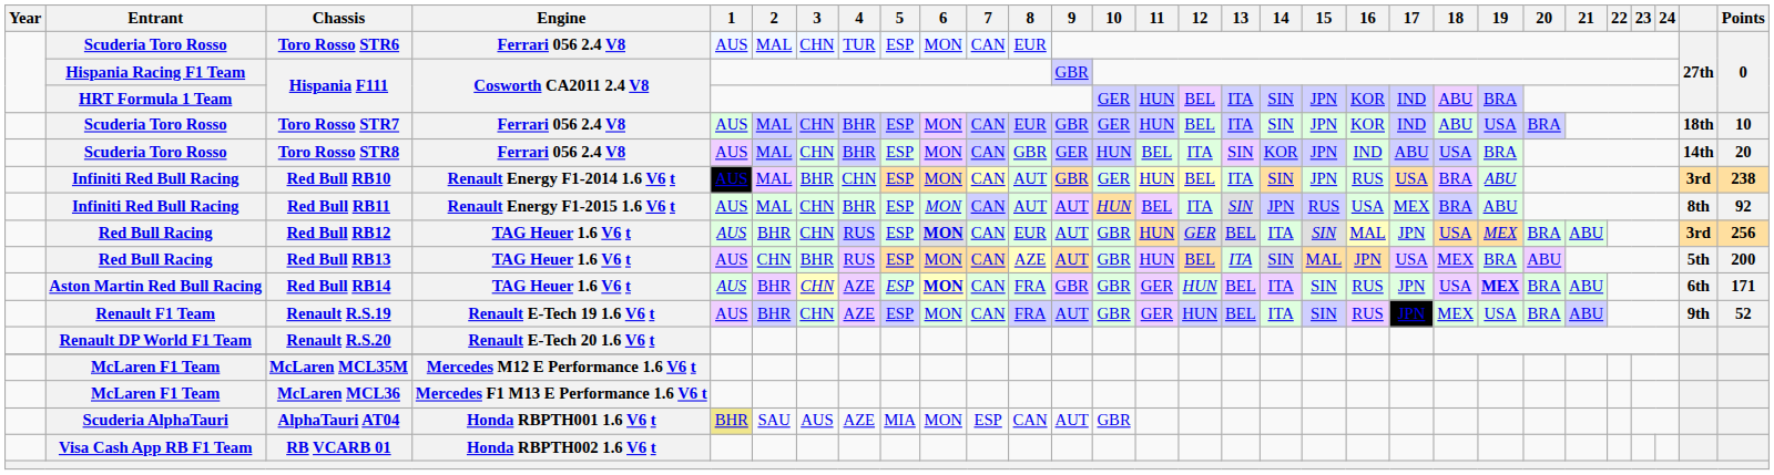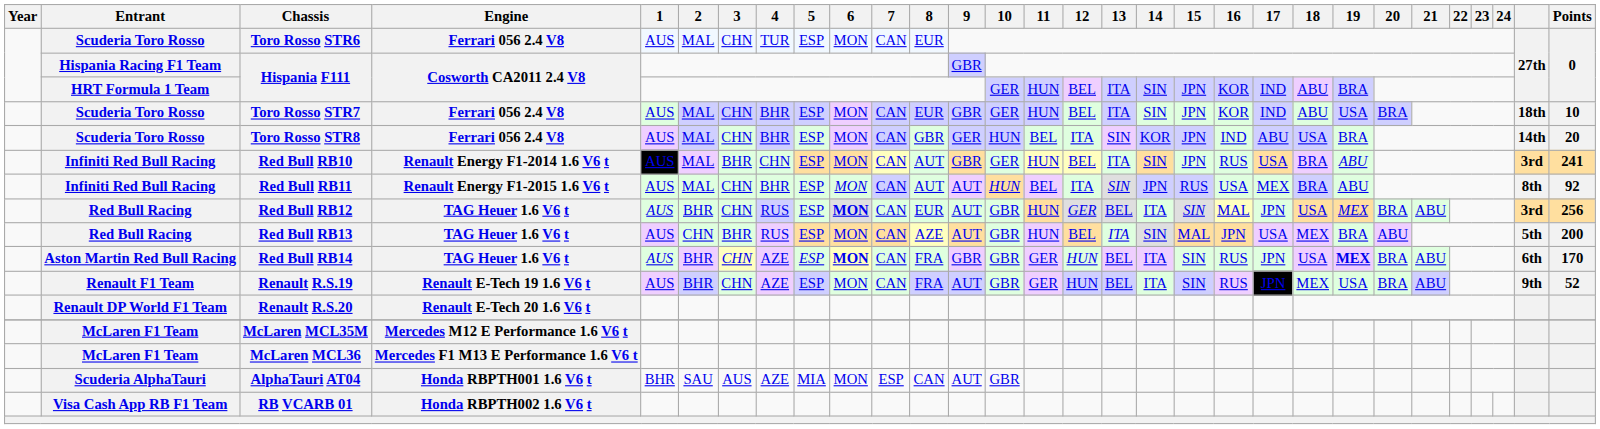Red Bull RB10 | Points: 238 -> 241
Red Bull RB14 | Points: 171 -> 170
AlphaTauri AT04 | 1: khaki background -> no background
